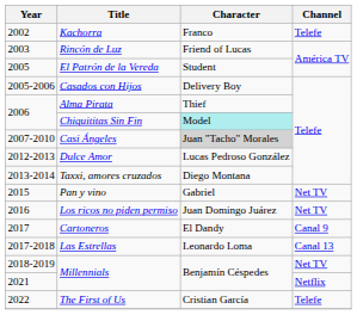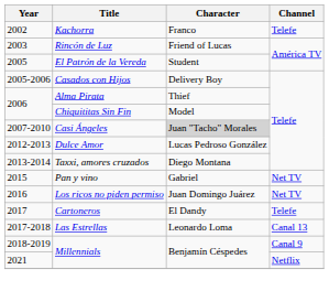Chiquititas Sin Fin | Character: paleturquoise background -> no background
Cartoneros | Channel: Canal 9 -> Telefe
2018-2019 / Millennials | Channel: Net TV -> Canal 9
- row: 2022 | The First of Us | Cristian García | Telefe
